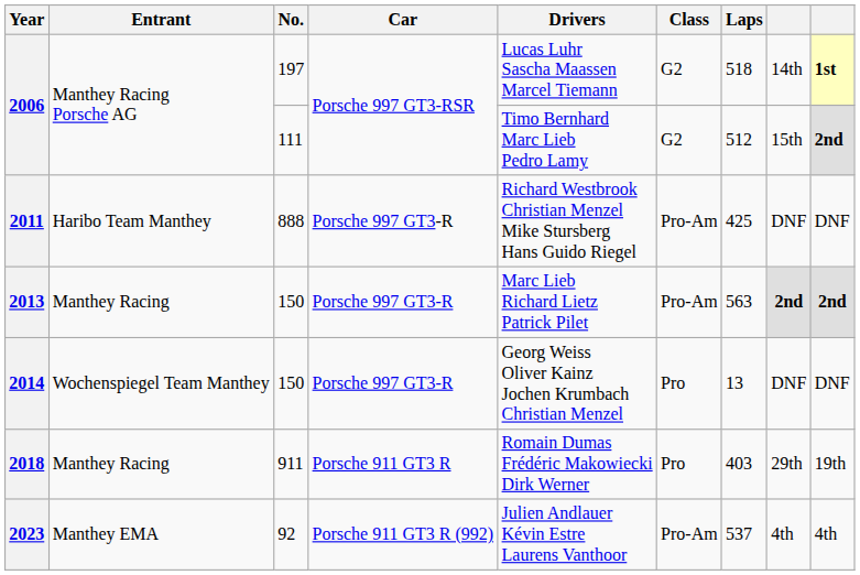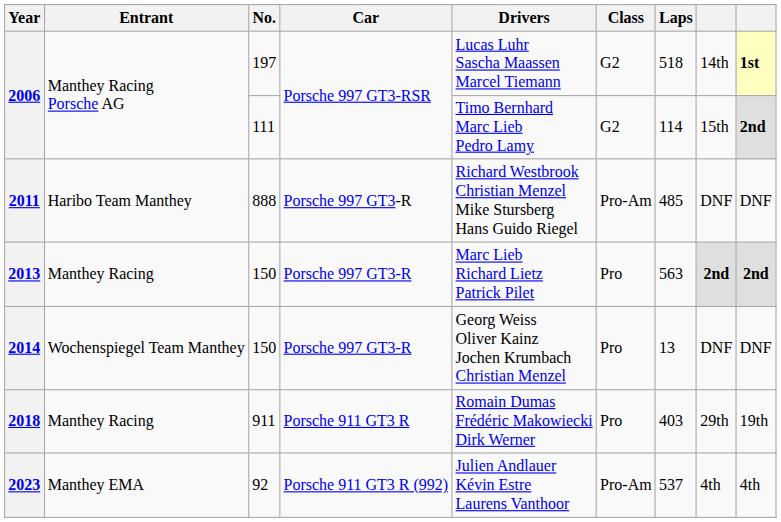2006 / 111 | Laps: 512 -> 114
2011 | Laps: 425 -> 485
2013 | Class: Pro-Am -> Pro
